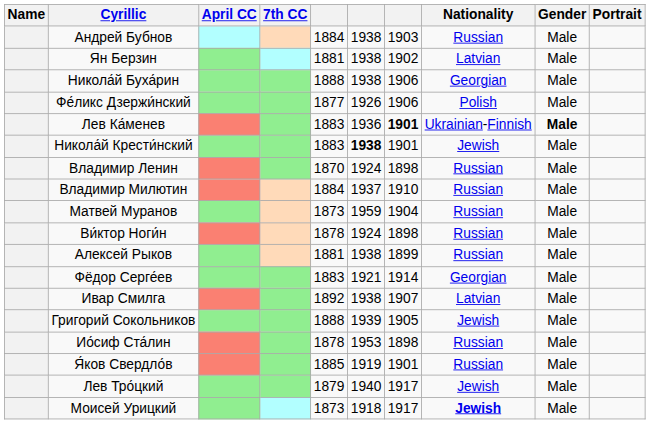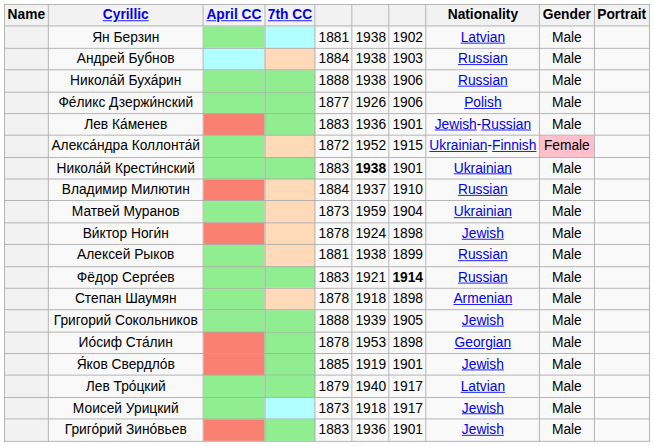rows swapped: Ян Берзин <-> Андрей Бубнов
Никола́й Буха́рин | Nationality: Georgian -> Russian
Лев Ка́менев | column 7: bold -> normal
Лев Ка́менев | Nationality: Ukrainian-Finnish -> Jewish-Russian
Лев Ка́менев | Gender: bold -> normal
+ row: Алекса́ндра Коллонта́й | 1872 | 1952 | 1915 | Ukrainian-Finnish | Female
Никола́й Крести́нский | Nationality: Jewish -> Ukrainian
- row: Владимир Ленин | 1870 | 1924 | 1898 | Russian | Male
Матвей Муранов | Nationality: Russian -> Ukrainian
Ви́ктор Ноги́н | Nationality: Russian -> Jewish
Фёдор Серге́ев | column 7: normal -> bold
Фёдор Серге́ев | Nationality: Georgian -> Russian
+ row: Степан Шаумян | 1878 | 1918 | 1898 | Armenian | Male
- row: Ивар Смилга | 1892 | 1938 | 1907 | Latvian | Male
Ио́сиф Ста́лин | Nationality: Russian -> Georgian
Я́ков Свердло́в | Nationality: Russian -> Jewish
Лев Тро́цкий | Nationality: Jewish -> Latvian
Моисей Урицкий | Nationality: bold -> normal
+ row: Григо́рий Зино́вьев | 1883 | 1936 | 1901 | Jewish | Male
